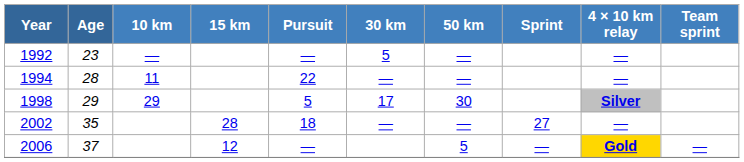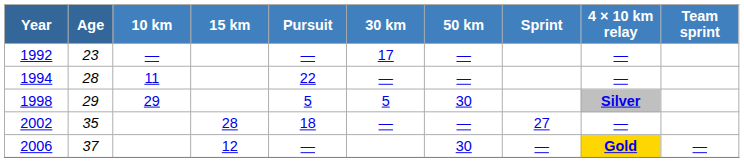1992 | 30 km: 5 -> 17
1998 | 30 km: 17 -> 5
2006 | 50 km: 5 -> 30
